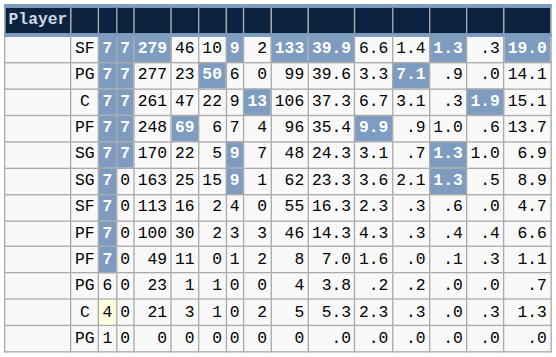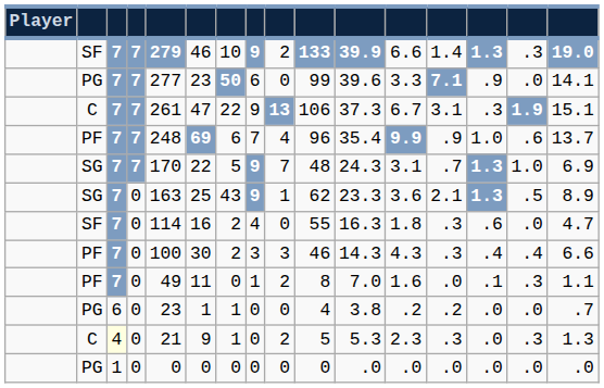SG / 0 | column 7: 15 -> 43
SF / 0 | column 5: 113 -> 114
SF / 0 | column 12: 2.3 -> 1.8
C / 0 | column 6: 3 -> 9
